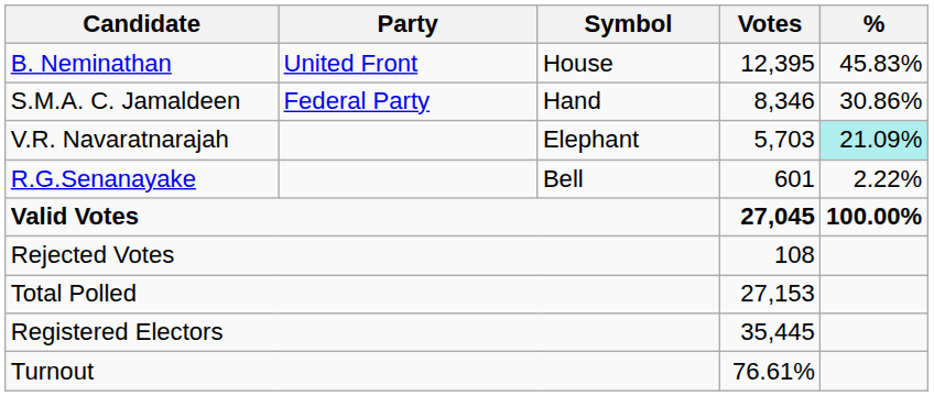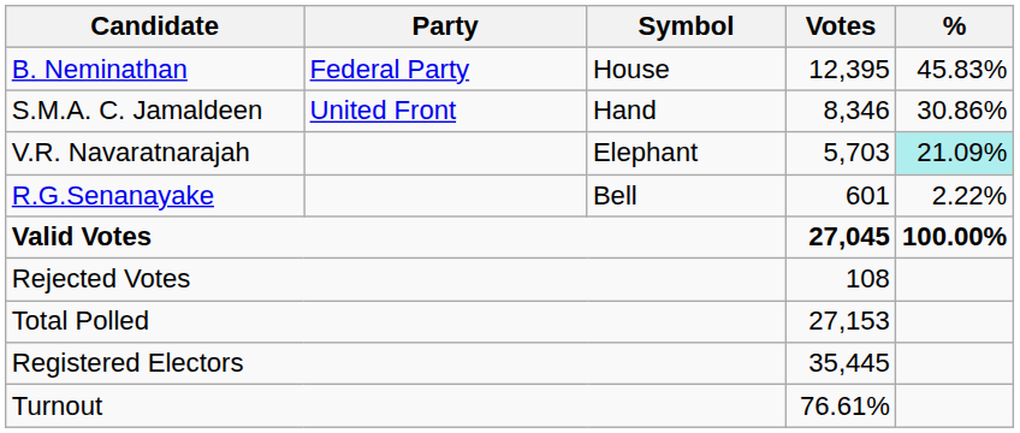B. Neminathan | Party: United Front -> Federal Party
S.M.A. C. Jamaldeen | Party: Federal Party -> United Front
